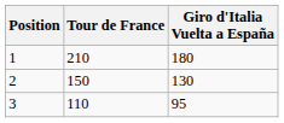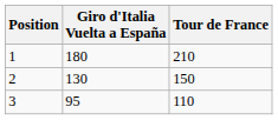columns swapped: Tour de France <-> Giro d'Italia Vuelta a España
